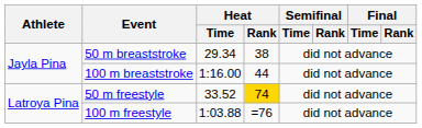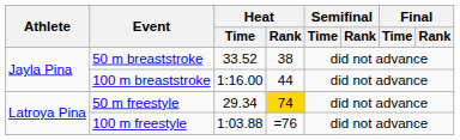50 m breaststroke | Heat / Time: 29.34 -> 33.52
50 m freestyle | Heat / Time: 33.52 -> 29.34
